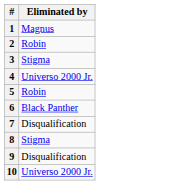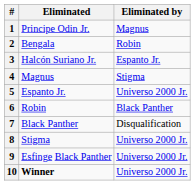+ column: Eliminated | Principe Odin Jr. | Bengala | Halcón Suriano Jr. | Magnus | Espanto Jr. | Robin | Black Panther | Stigma | Esfinge Black Panther | Winner
3 | Eliminated by: Stigma -> Espanto Jr.
4 | Eliminated by: Universo 2000 Jr. -> Stigma
5 | Eliminated by: Robin -> Universo 2000 Jr.
8 | Eliminated by: Stigma -> Universo 2000 Jr.
9 | Eliminated by: Disqualification -> Universo 2000 Jr.
